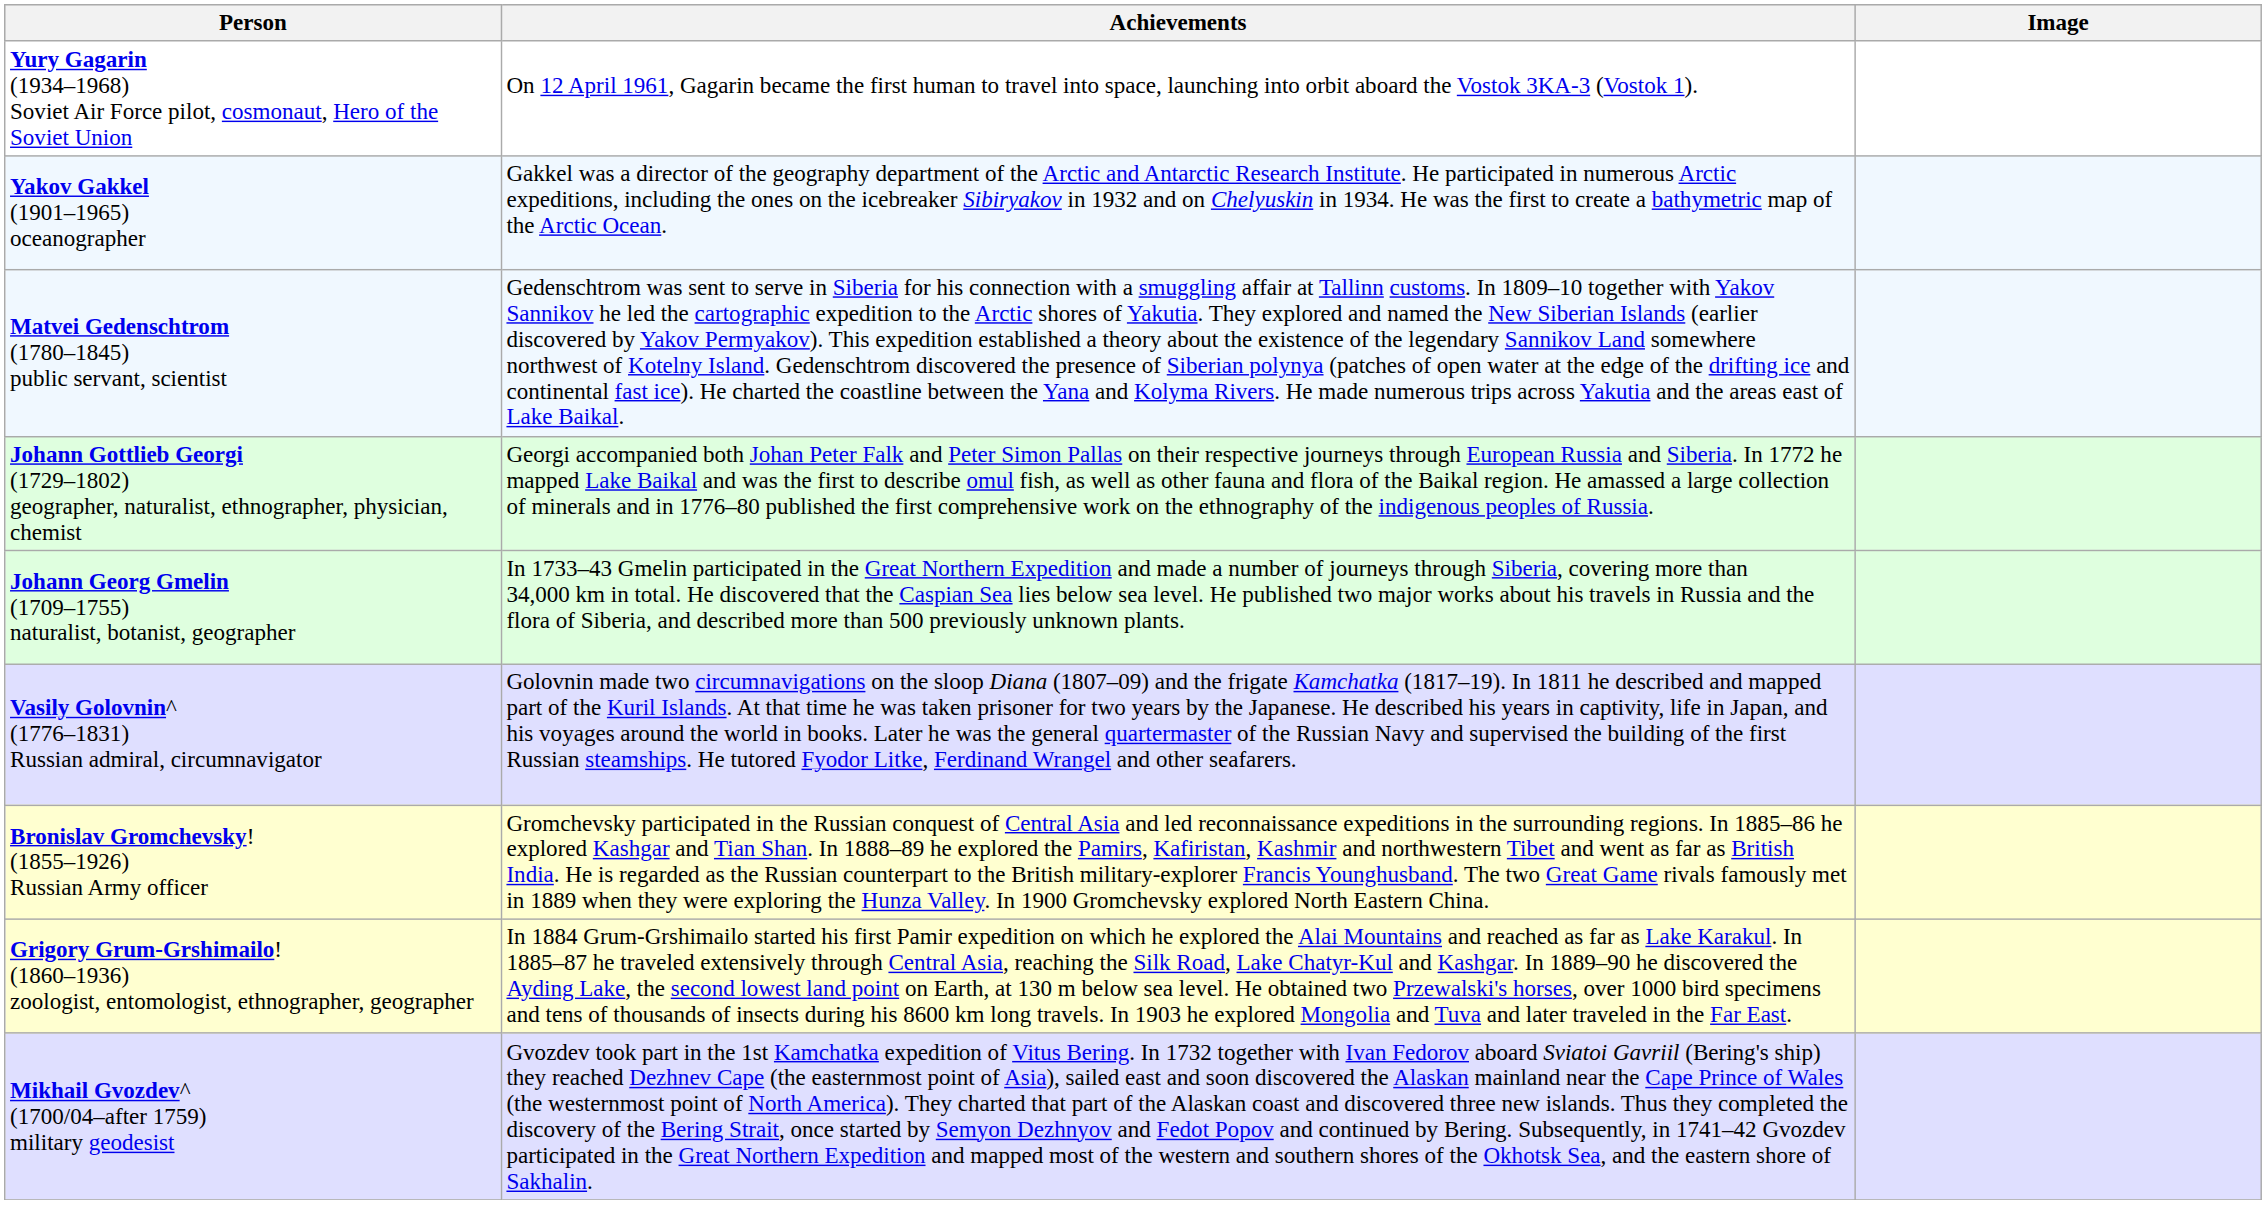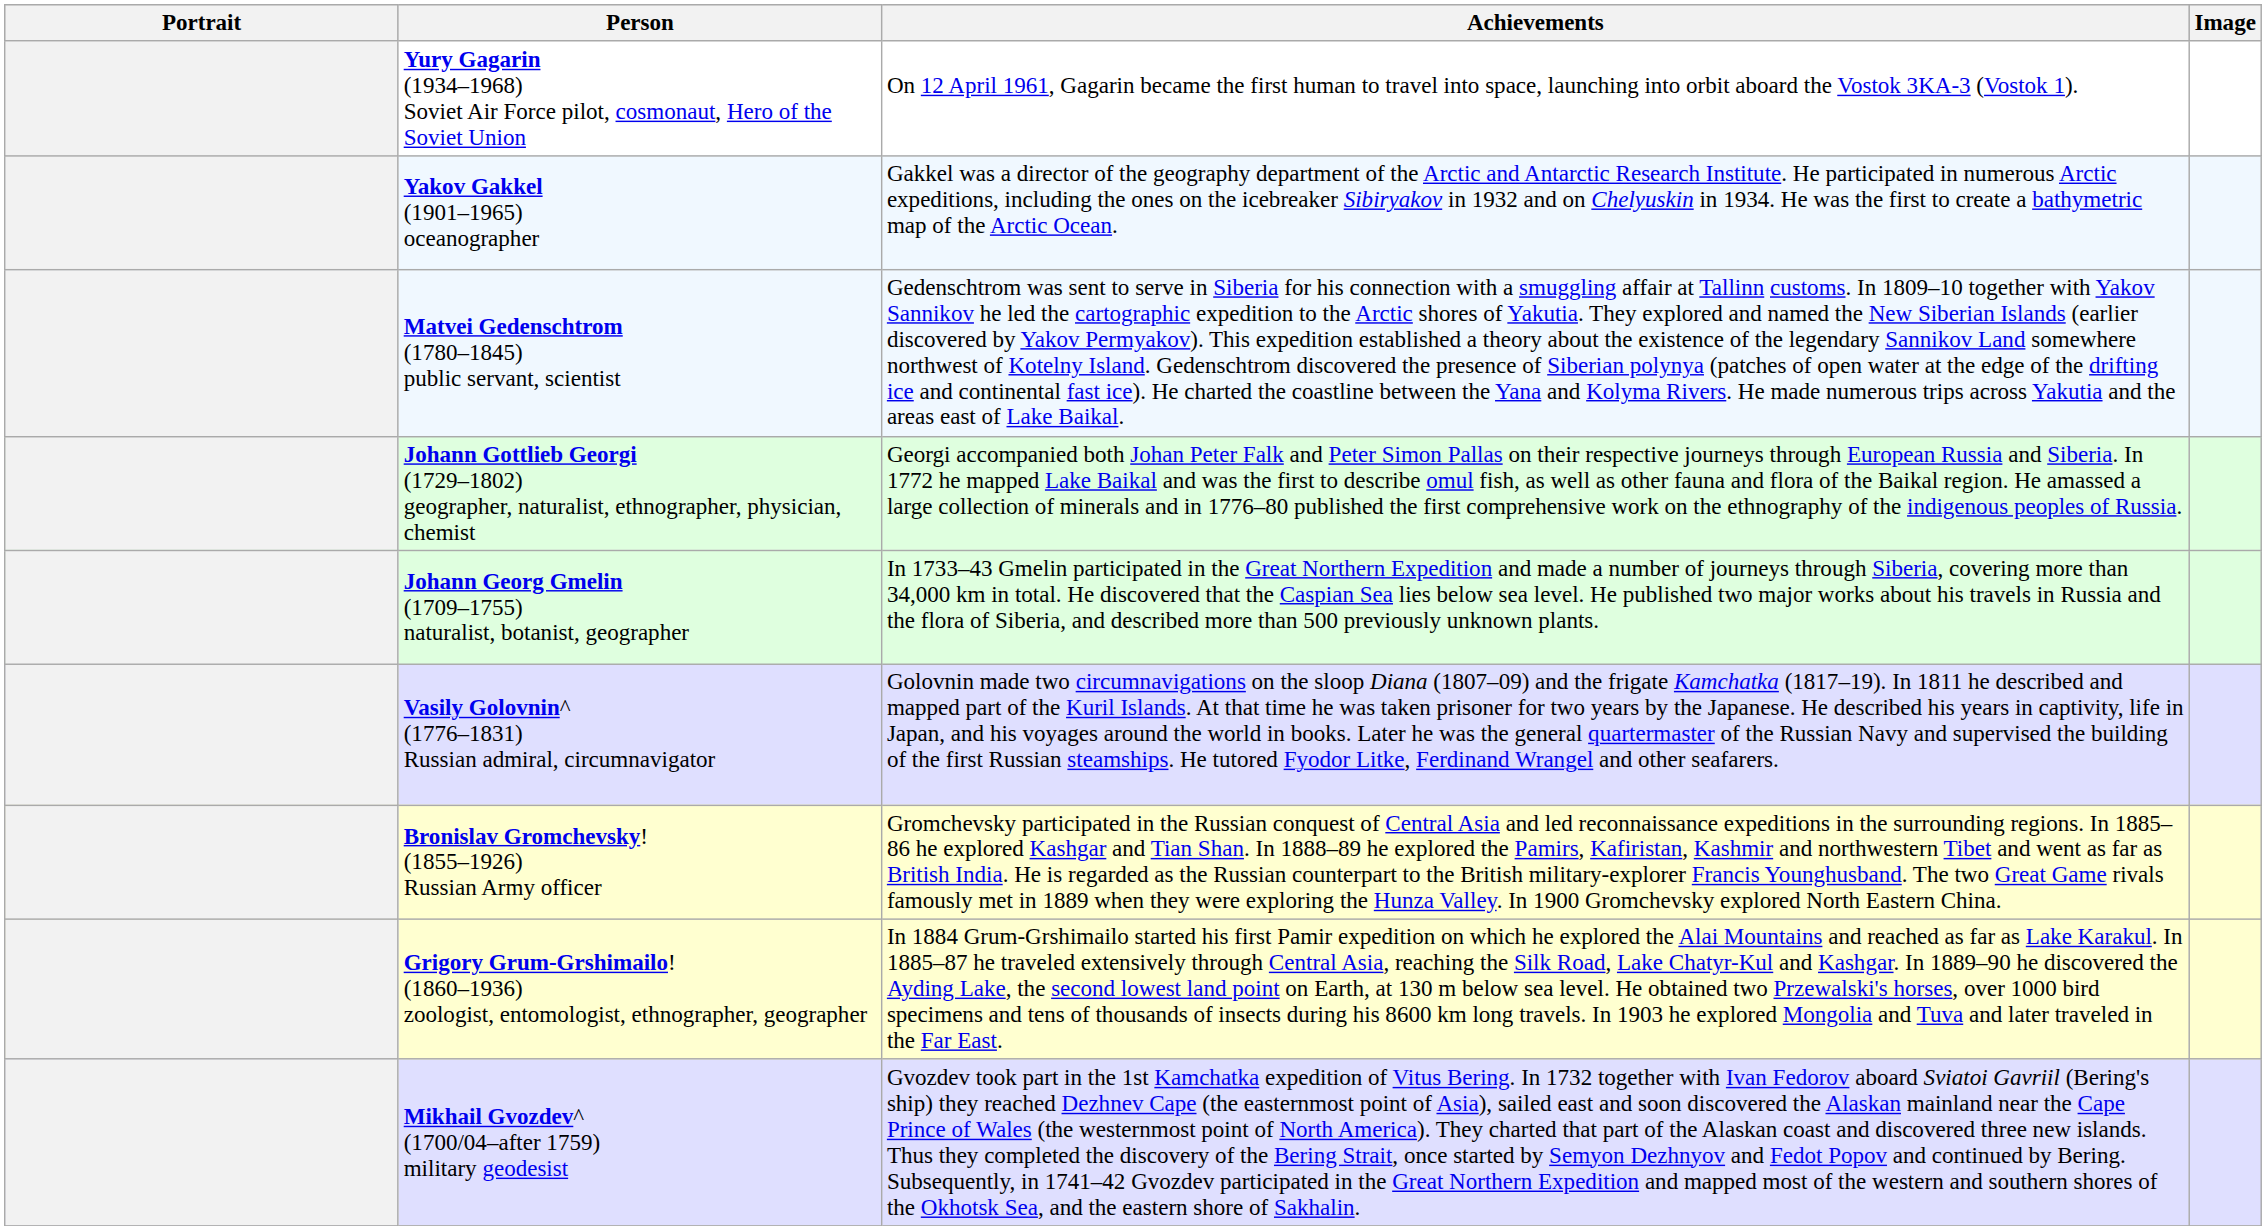+ column: Portrait
